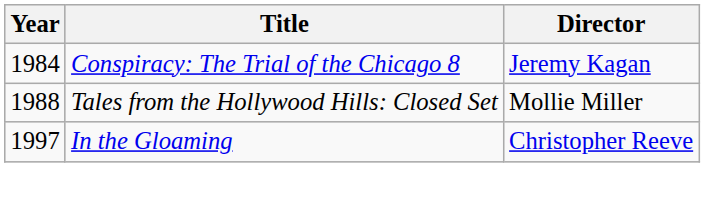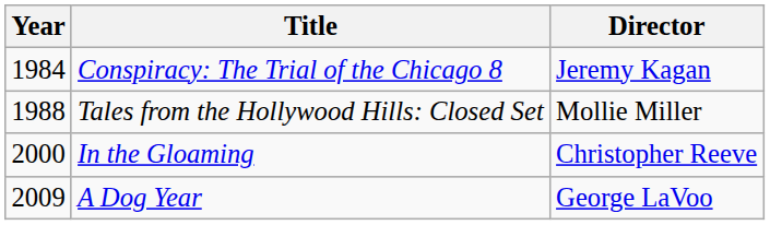In the Gloaming | Year: 1997 -> 2000
+ row: 2009 | A Dog Year | George LaVoo
